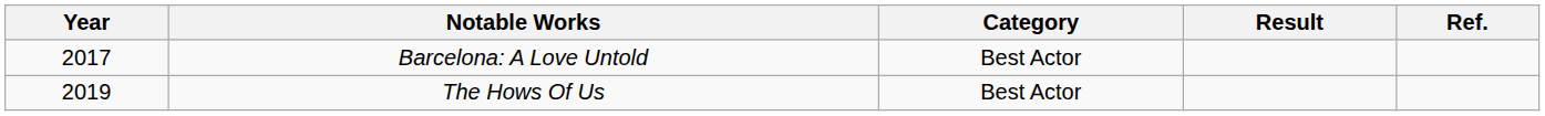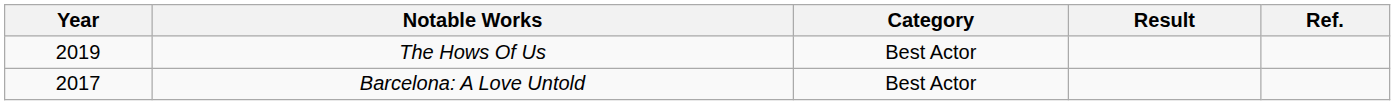rows swapped: Barcelona: A Love Untold <-> The Hows Of Us
